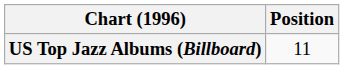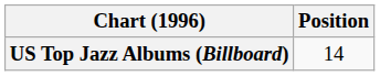US Top Jazz Albums (Billboard) | Position: 11 -> 14
